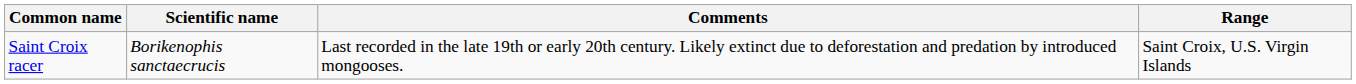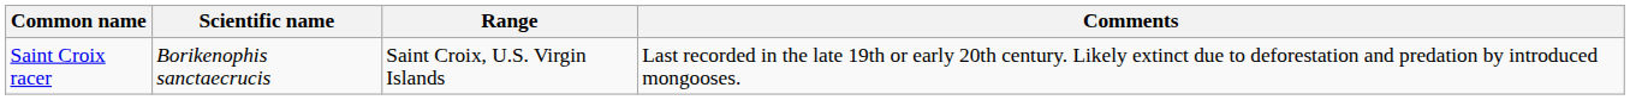columns swapped: Range <-> Comments
